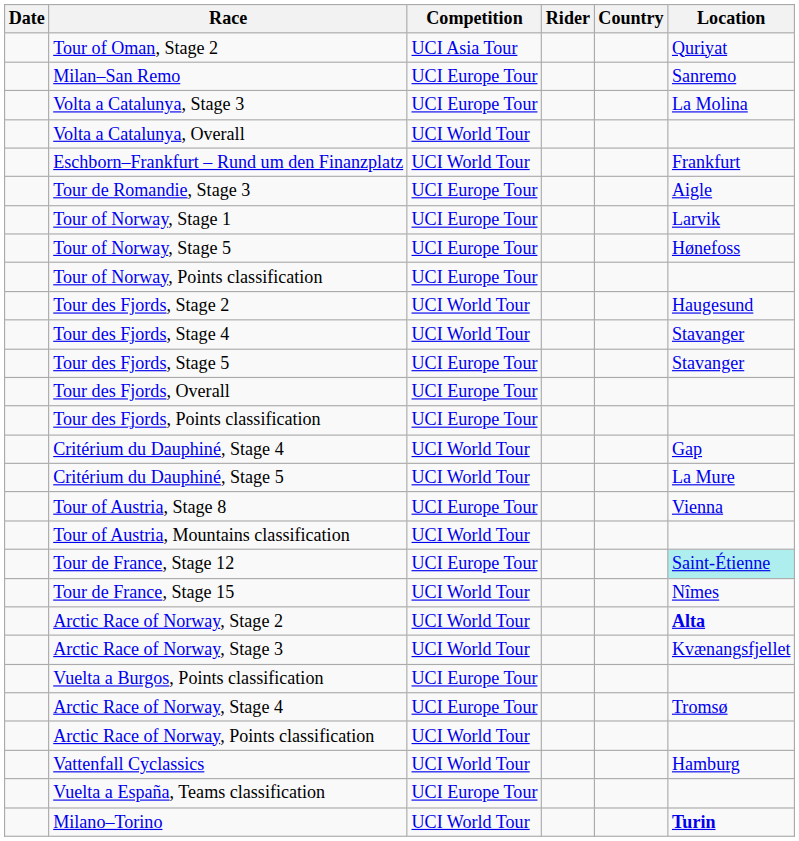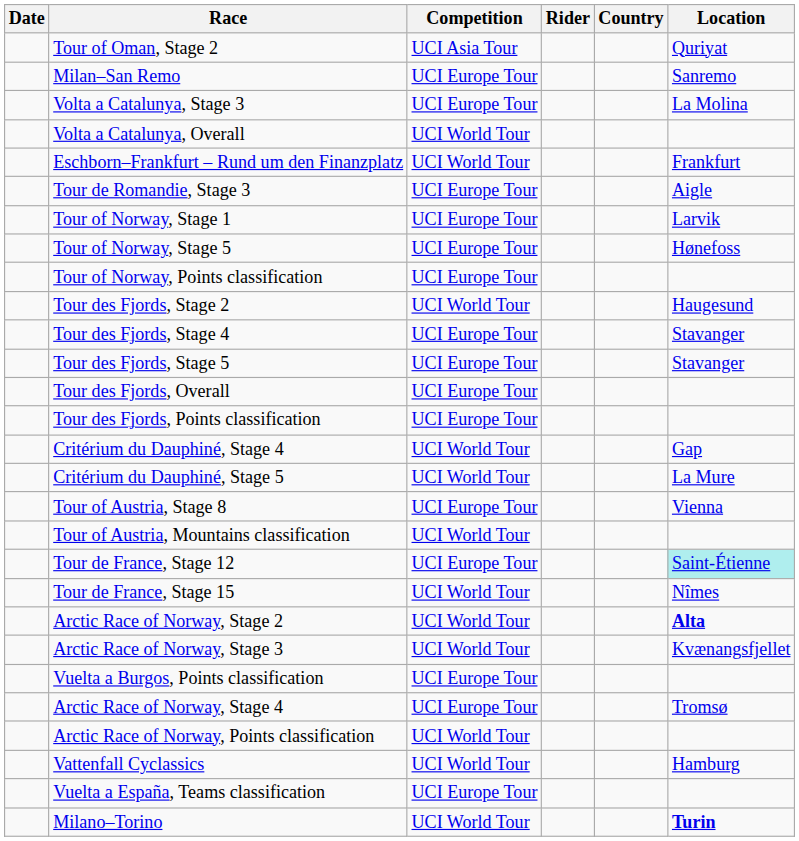Tour des Fjords, Stage 4 | Competition: UCI World Tour -> UCI Europe Tour
